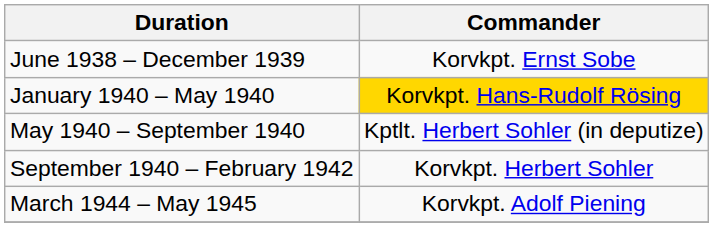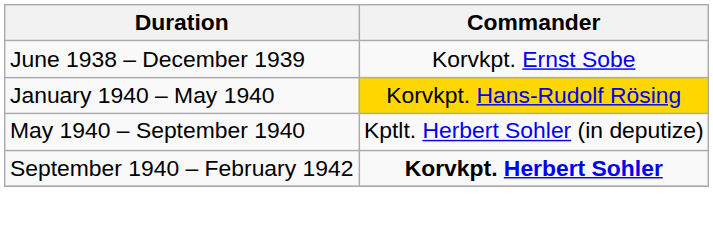September 1940 – February 1942 | Commander: normal -> bold
- row: March 1944 – May 1945 | Korvkpt. Adolf Piening
